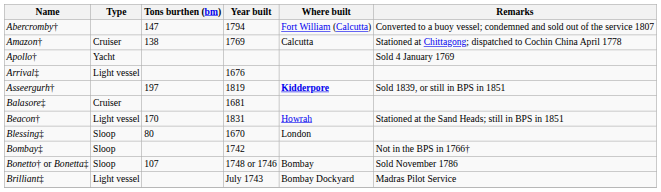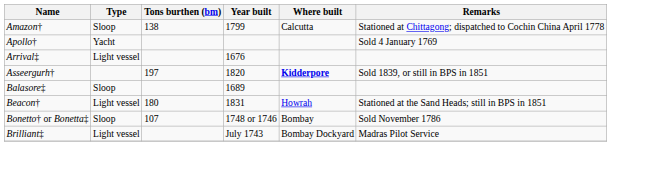- row: Abercromby† | 147 | 1794 | Fort William (Calcutta) | Converted to a buoy vessel; condemned and sold out of the service 1807
Amazon† | Type: Cruiser -> Sloop
Amazon† | Year built: 1769 -> 1799
Asseergurh† | Year built: 1819 -> 1820
Balasore‡ | Type: Cruiser -> Sloop
Balasore‡ | Year built: 1681 -> 1689
Beacon† | Tons burthen (bm): 170 -> 180
- row: Blessing‡ | Sloop | 80 | 1670 | London
- row: Bombay‡ | Sloop | 1742 | Not in the BPS in 1766†
